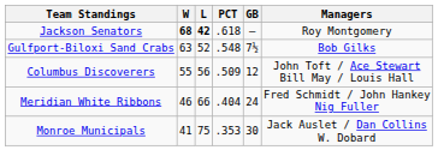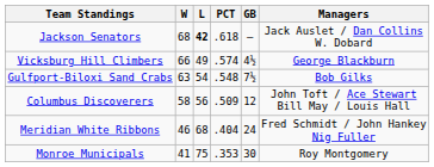Jackson Senators | W: bold -> normal
Jackson Senators | Managers: Roy Montgomery -> Jack Auslet / Dan Collins W. Dobard
+ row: Vicksburg Hill Climbers | 66 | 49 | .574 | 4½ | George Blackburn
Gulfport-Biloxi Sand Crabs | L: 52 -> 54
Columbus Discoverers | W: 55 -> 58
Meridian White Ribbons | L: 66 -> 68
Monroe Municipals | Managers: Jack Auslet / Dan Collins W. Dobard -> Roy Montgomery
